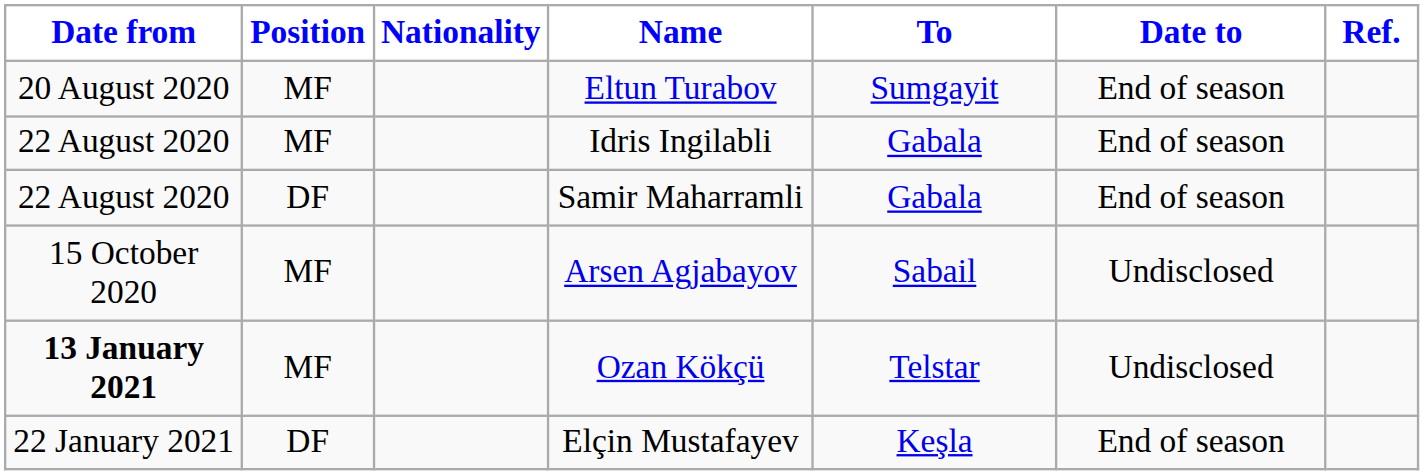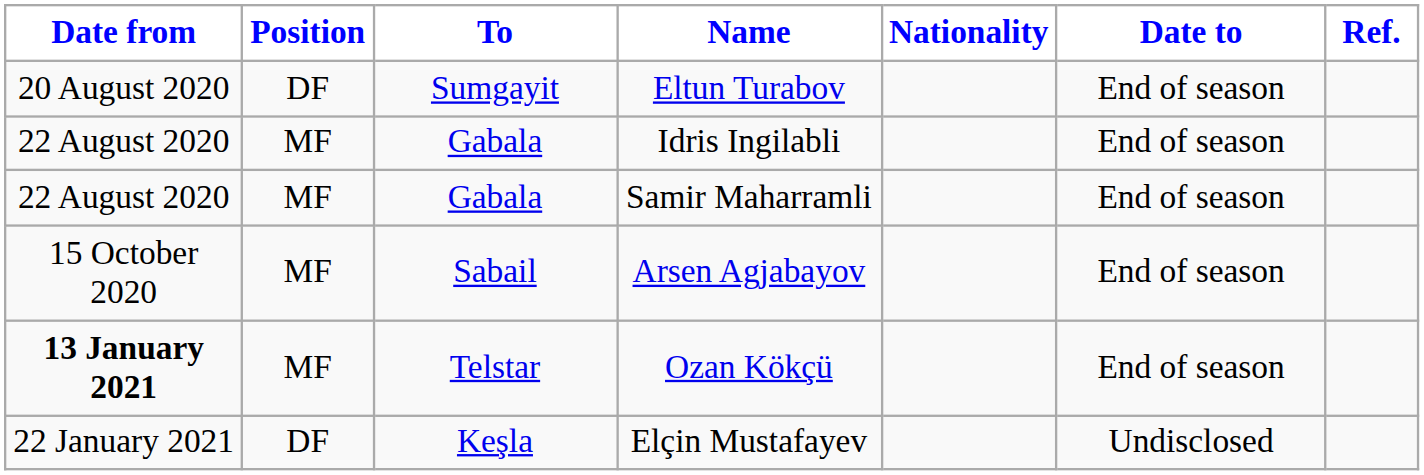columns swapped: Nationality <-> To
Eltun Turabov | Position: MF -> DF
Samir Maharramli | Position: DF -> MF
Arsen Agjabayov | Date to: Undisclosed -> End of season
Ozan Kökçü | Date to: Undisclosed -> End of season
Elçin Mustafayev | Date to: End of season -> Undisclosed
